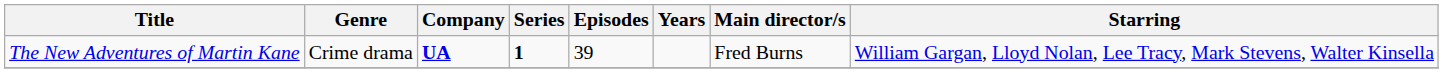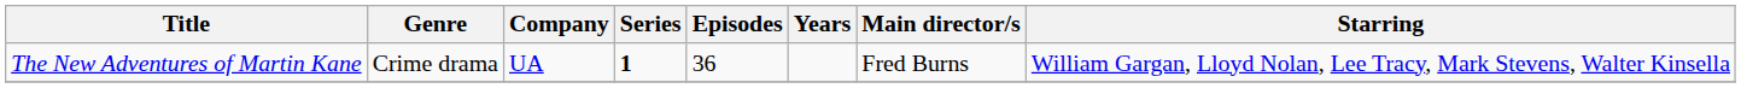The New Adventures of Martin Kane | Company: bold -> normal
The New Adventures of Martin Kane | Episodes: 39 -> 36
